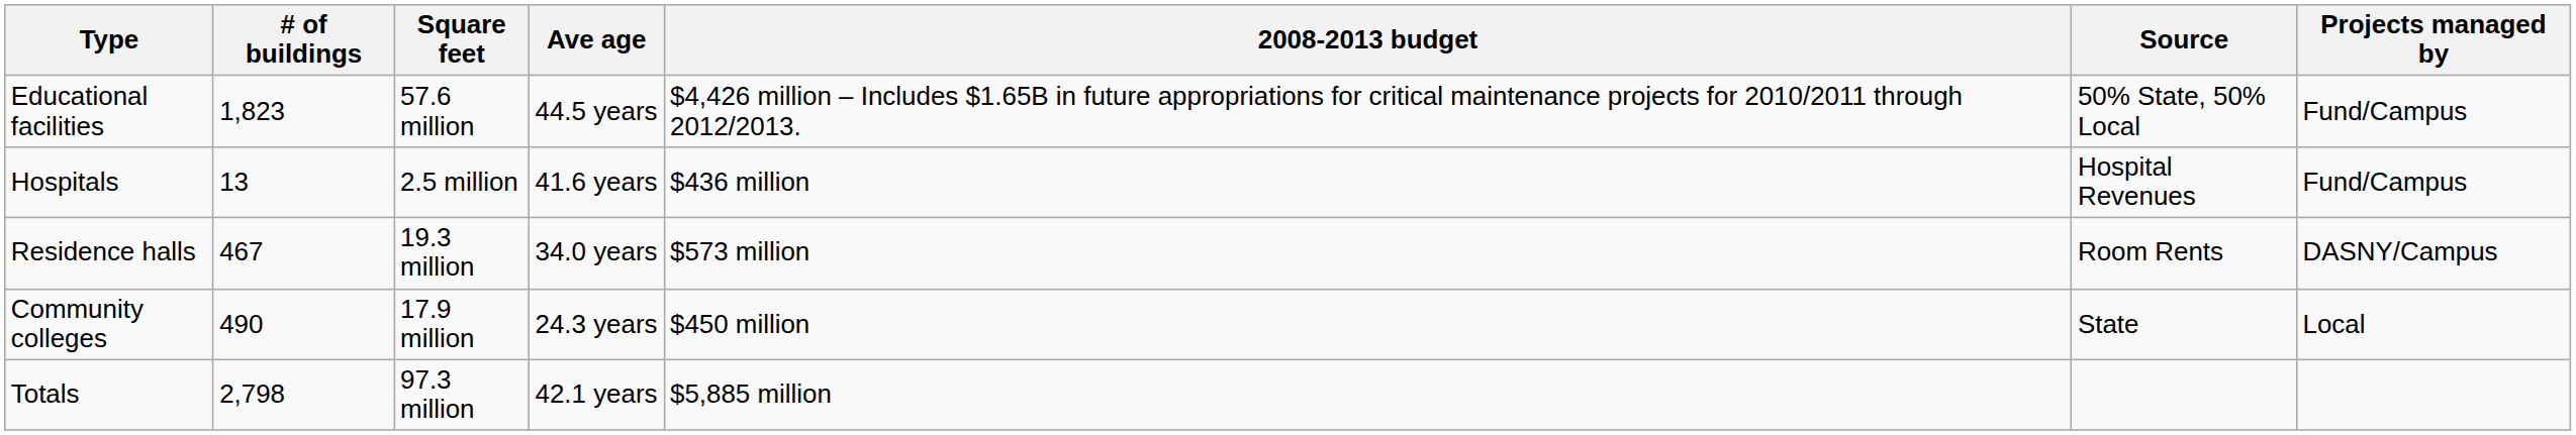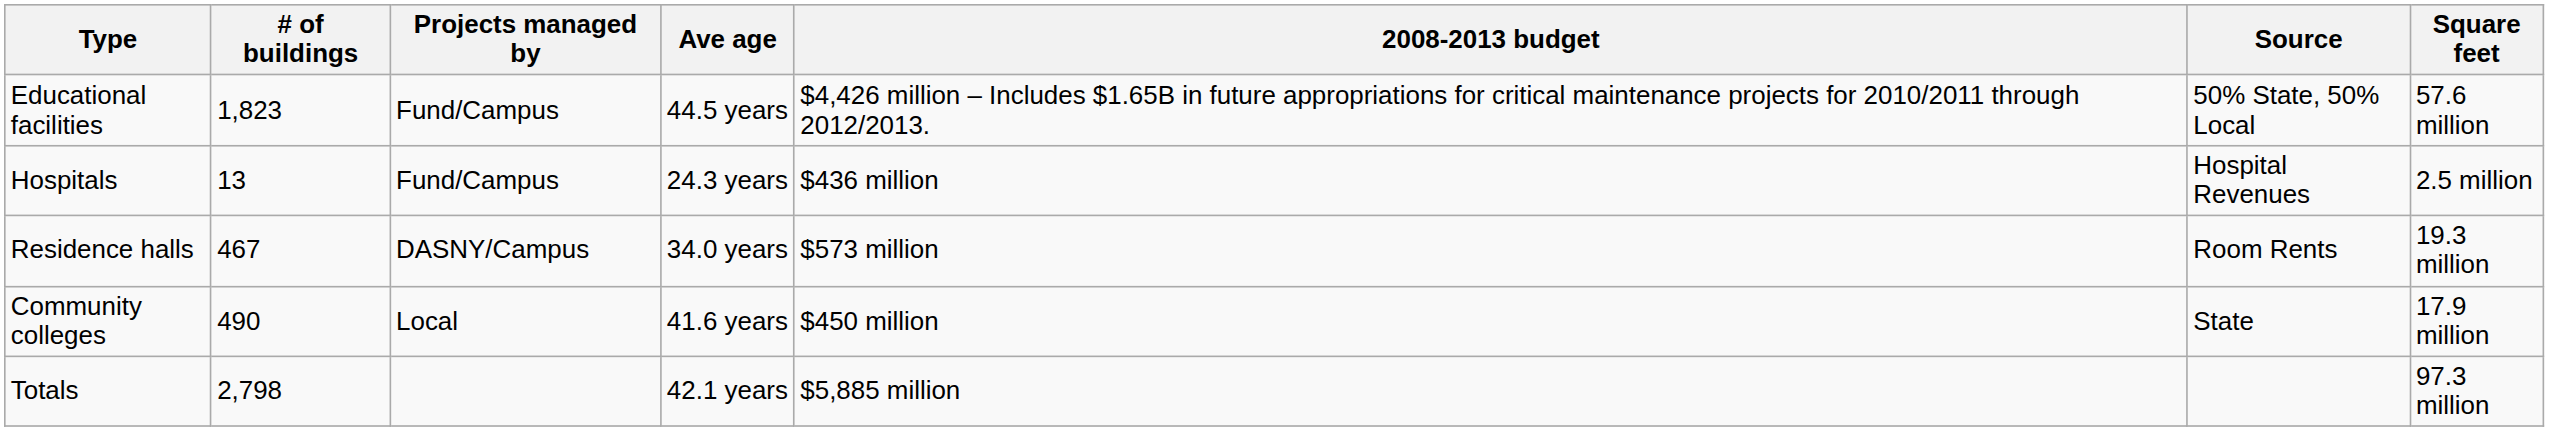columns swapped: Square feet <-> Projects managed by
Hospitals | Ave age: 41.6 years -> 24.3 years
Community colleges | Ave age: 24.3 years -> 41.6 years
